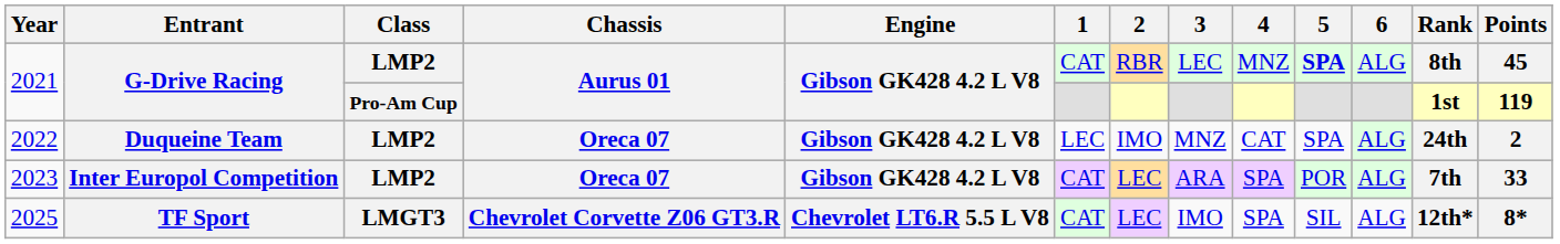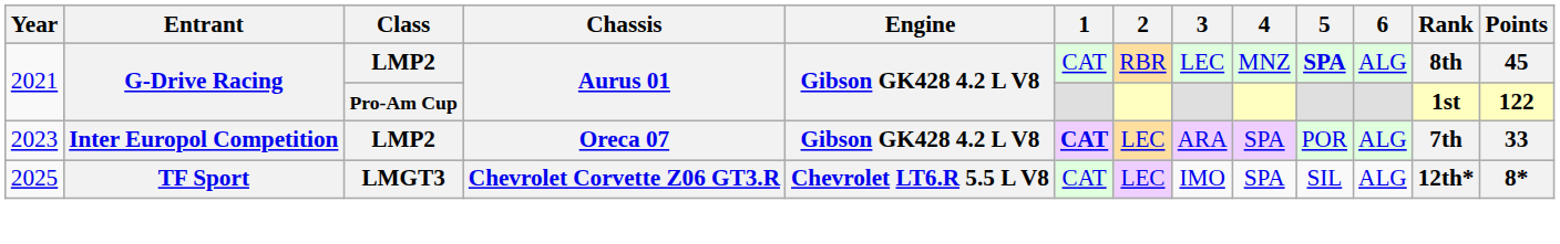2021 / Pro-Am Cup | Points: 119 -> 122
- row: 2022 | Duqueine Team | LMP2 | Oreca 07 | Gibson GK428 4.2 L V8 | LEC | IMO | MNZ | CAT | SPA | ALG | 24th | 2
2023 | 1: normal -> bold
